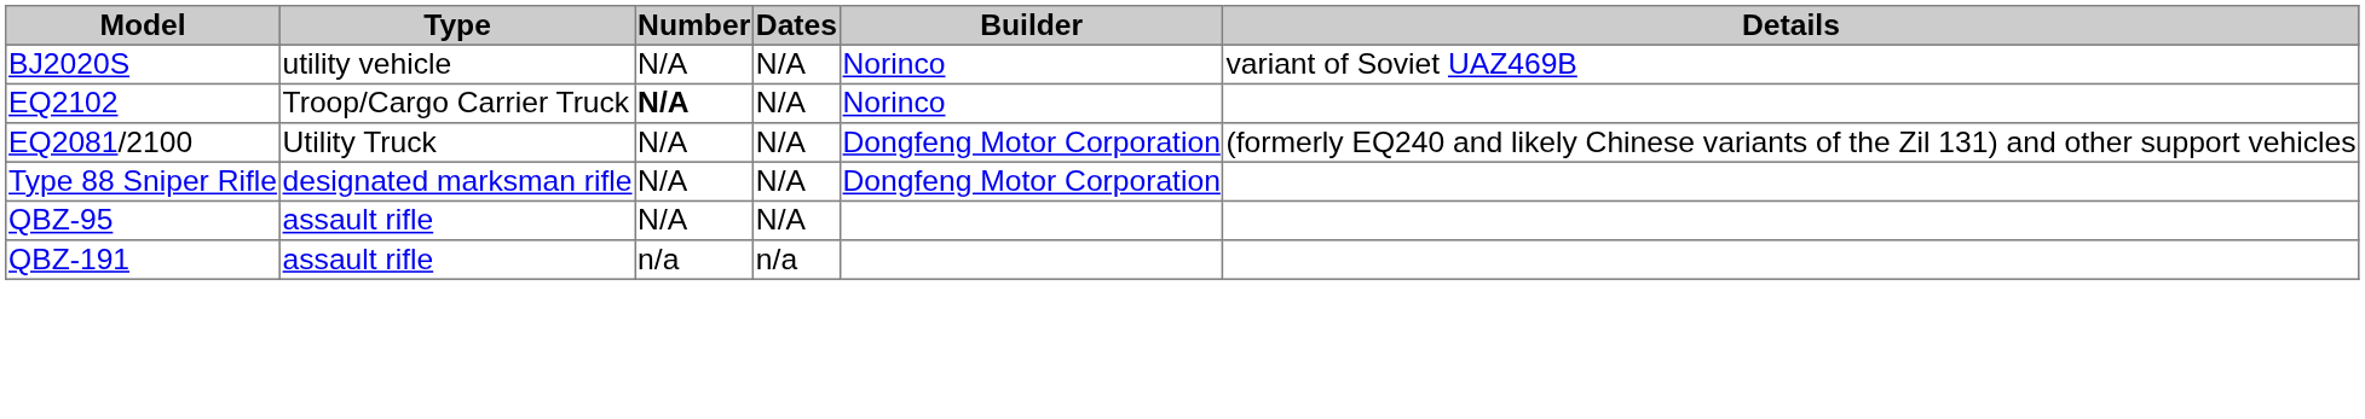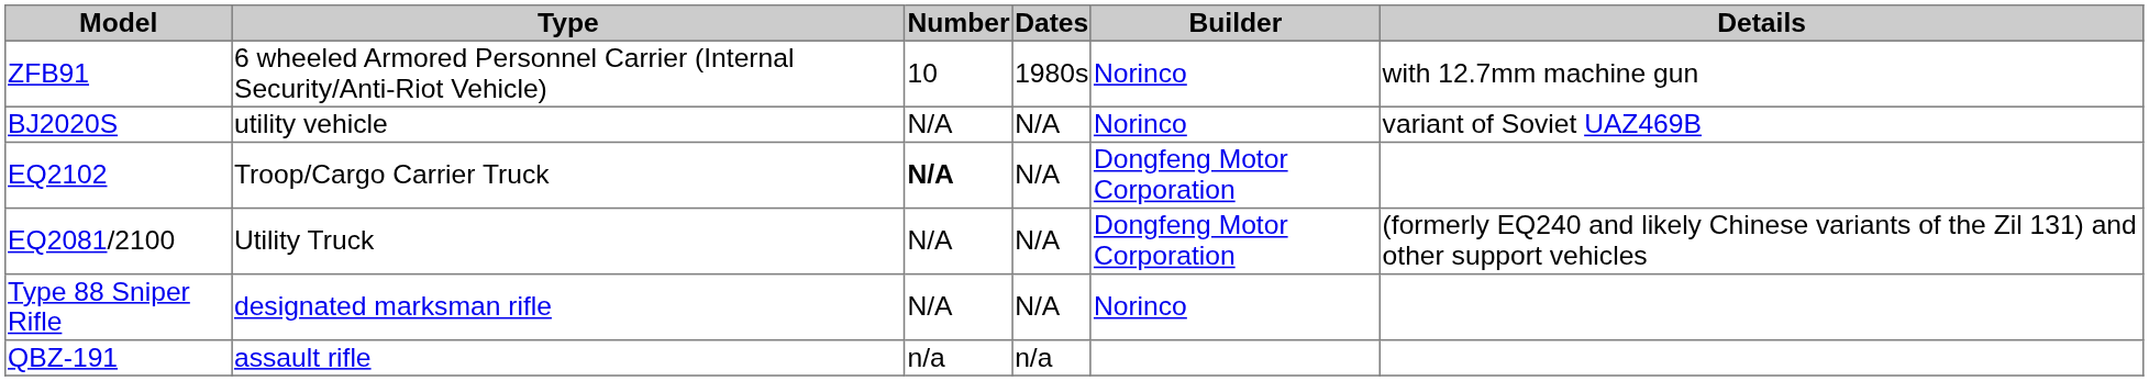+ row: ZFB91 | 6 wheeled Armored Personnel Carrier (Internal Security/Anti-Riot Vehicle) | 10 | 1980s | Norinco | with 12.7mm machine gun
EQ2102 | Builder: Norinco -> Dongfeng Motor Corporation
Type 88 Sniper Rifle | Builder: Dongfeng Motor Corporation -> Norinco
- row: QBZ-95 | assault rifle | N/A | N/A
